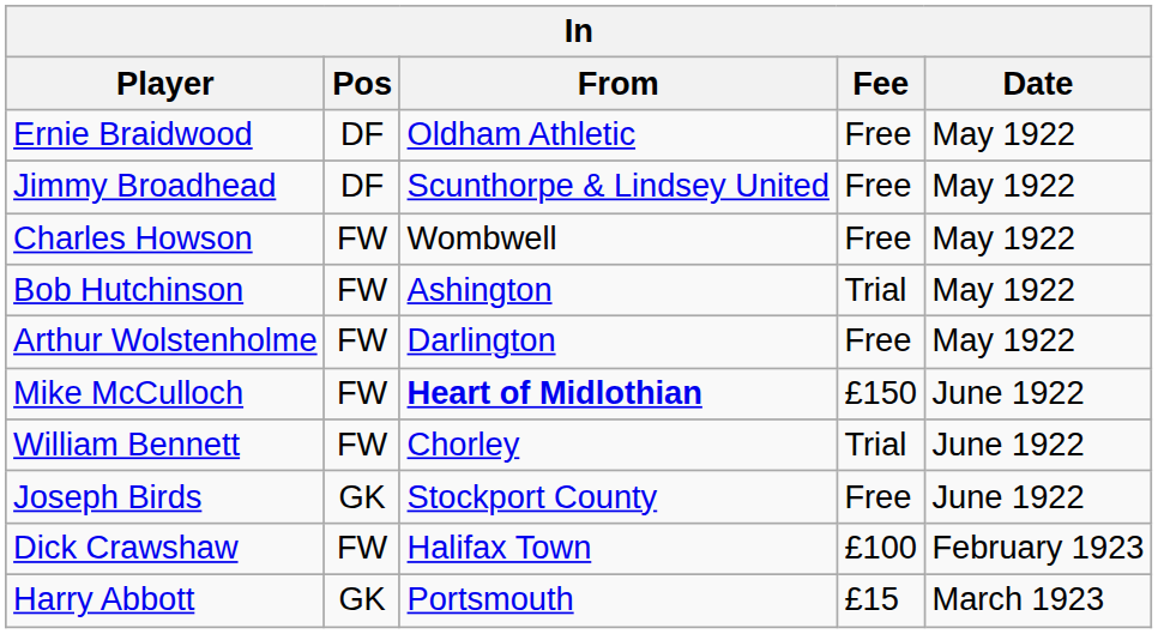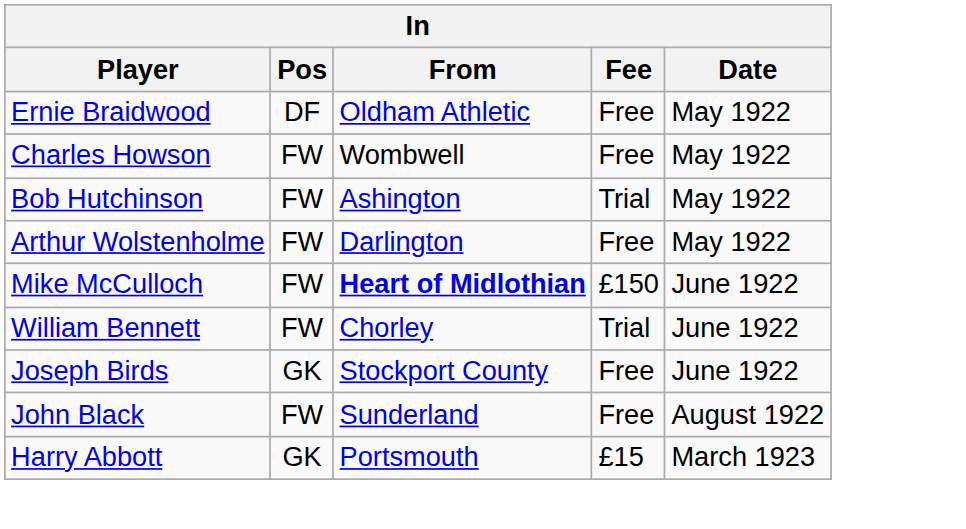- row: Jimmy Broadhead | DF | Scunthorpe & Lindsey United | Free | May 1922
+ row: John Black | FW | Sunderland | Free | August 1922
- row: Dick Crawshaw | FW | Halifax Town | £100 | February 1923
